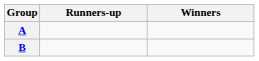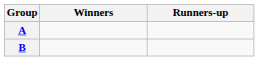columns swapped: Winners <-> Runners-up
